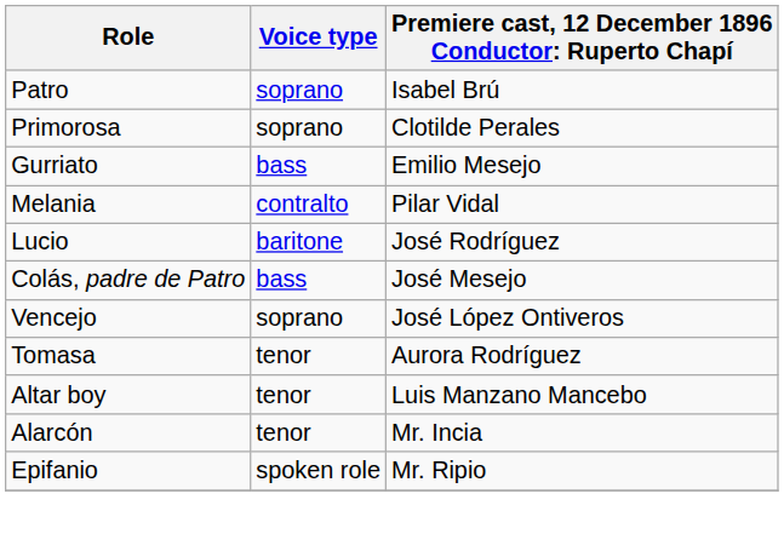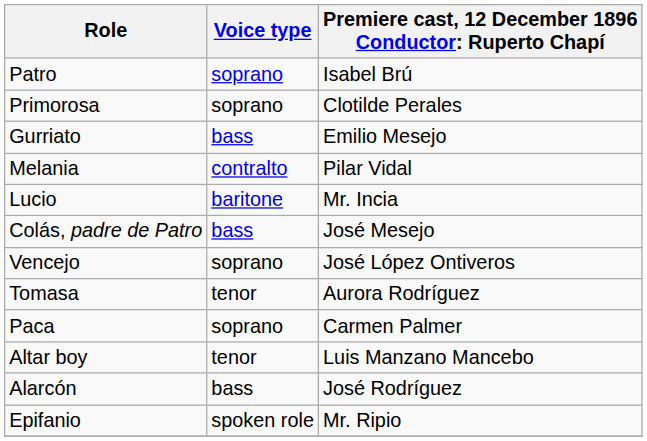Lucio | column 3: José Rodríguez -> Mr. Incia
+ row: Paca | soprano | Carmen Palmer
Alarcón | Voice type: tenor -> bass
Alarcón | column 3: Mr. Incia -> José Rodríguez
